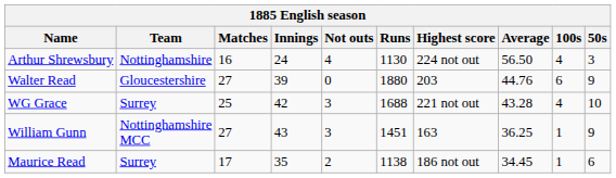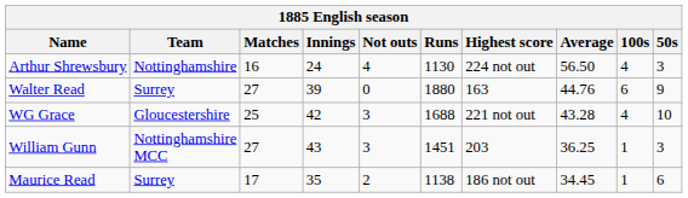Walter Read | Team: Gloucestershire -> Surrey
Walter Read | Highest score: 203 -> 163
WG Grace | Team: Surrey -> Gloucestershire
William Gunn | Highest score: 163 -> 203
William Gunn | 50s: 9 -> 3
